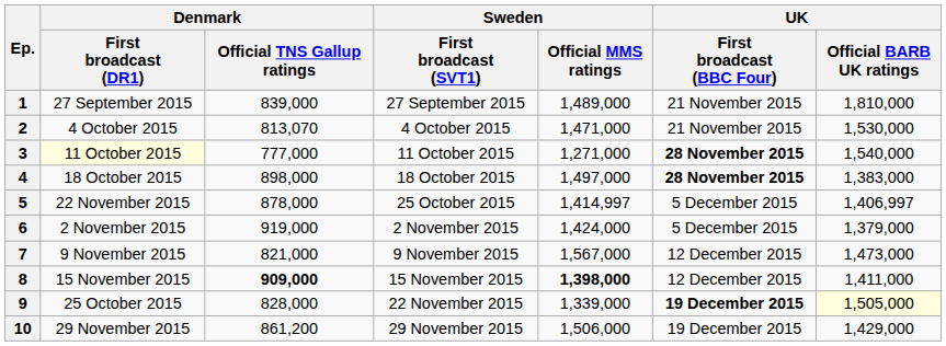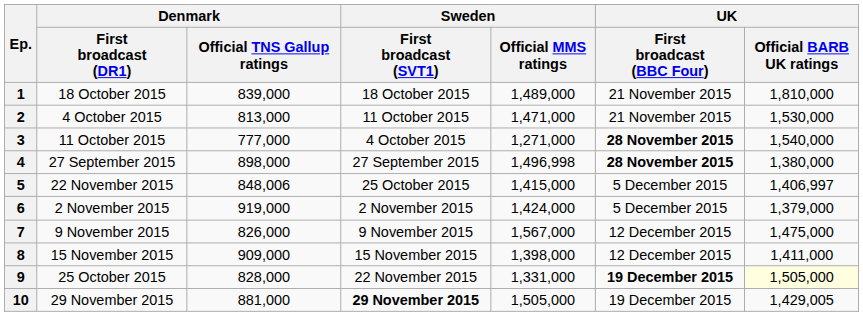1 | Denmark / First broadcast (DR1): 27 September 2015 -> 18 October 2015
1 | Sweden / First broadcast (SVT1): 27 September 2015 -> 18 October 2015
2 | Denmark / Official TNS Gallup ratings: 813,070 -> 813,000
2 | Sweden / First broadcast (SVT1): 4 October 2015 -> 11 October 2015
3 | Denmark / First broadcast (DR1): lightyellow background -> no background
3 | Sweden / First broadcast (SVT1): 11 October 2015 -> 4 October 2015
4 | Denmark / First broadcast (DR1): 18 October 2015 -> 27 September 2015
4 | Sweden / First broadcast (SVT1): 18 October 2015 -> 27 September 2015
4 | Sweden / Official MMS ratings: 1,497,000 -> 1,496,998
4 | UK / Official BARB UK ratings: 1,383,000 -> 1,380,000
5 | Denmark / Official TNS Gallup ratings: 878,000 -> 848,006
5 | Sweden / Official MMS ratings: 1,414,997 -> 1,415,000
7 | Denmark / Official TNS Gallup ratings: 821,000 -> 826,000
7 | UK / Official BARB UK ratings: 1,473,000 -> 1,475,000
8 | Denmark / Official TNS Gallup ratings: bold -> normal
8 | Sweden / Official MMS ratings: bold -> normal
9 | Sweden / Official MMS ratings: 1,339,000 -> 1,331,000
10 | Denmark / Official TNS Gallup ratings: 861,200 -> 881,000
10 | Sweden / First broadcast (SVT1): normal -> bold
10 | Sweden / Official MMS ratings: 1,506,000 -> 1,505,000
10 | UK / Official BARB UK ratings: 1,429,000 -> 1,429,005
